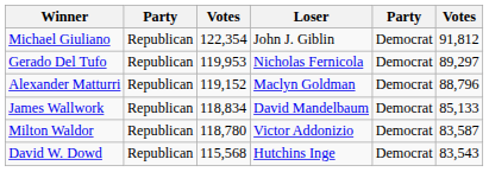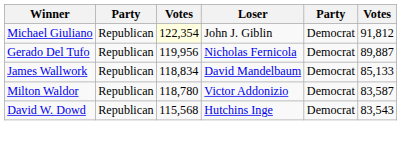Michael Giuliano | column 3: no background -> lightyellow background
Gerado Del Tufo | column 3: 119,953 -> 119,956
Gerado Del Tufo | column 6: 89,297 -> 89,887
- row: Alexander Matturri | Republican | 119,152 | Maclyn Goldman | Democrat | 88,796
